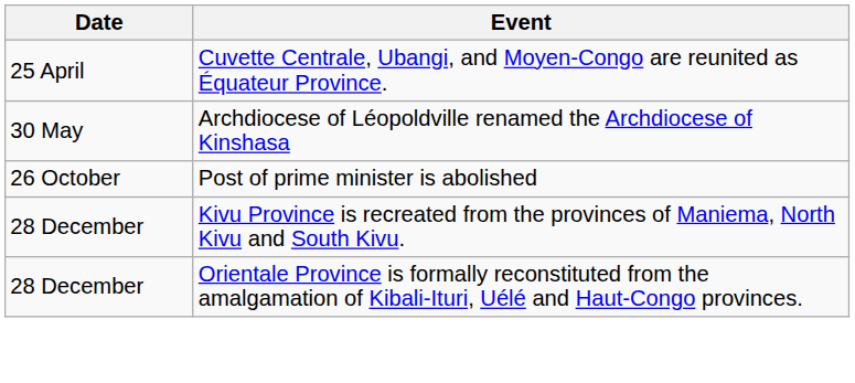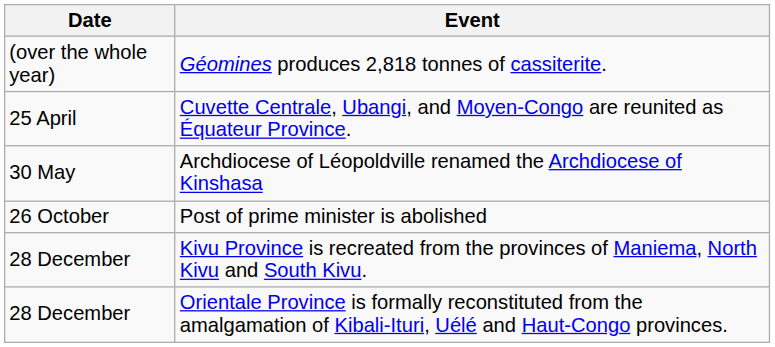+ row: (over the whole year) | Géomines produces 2,818 tonnes of cassiterite.
